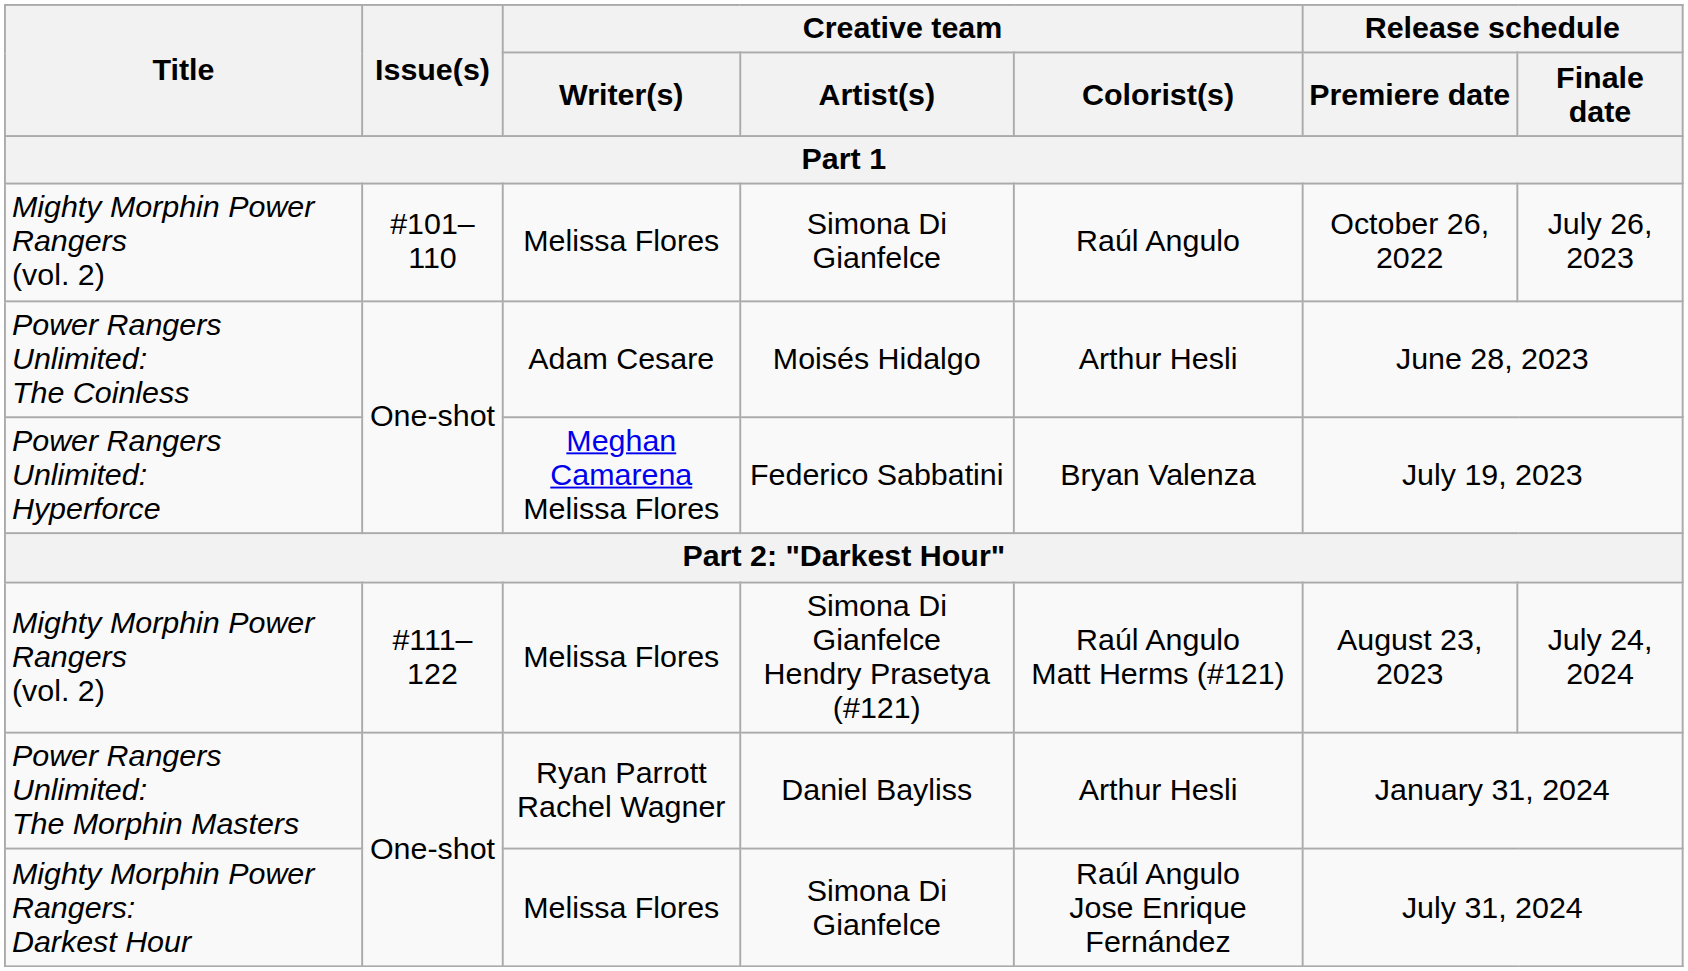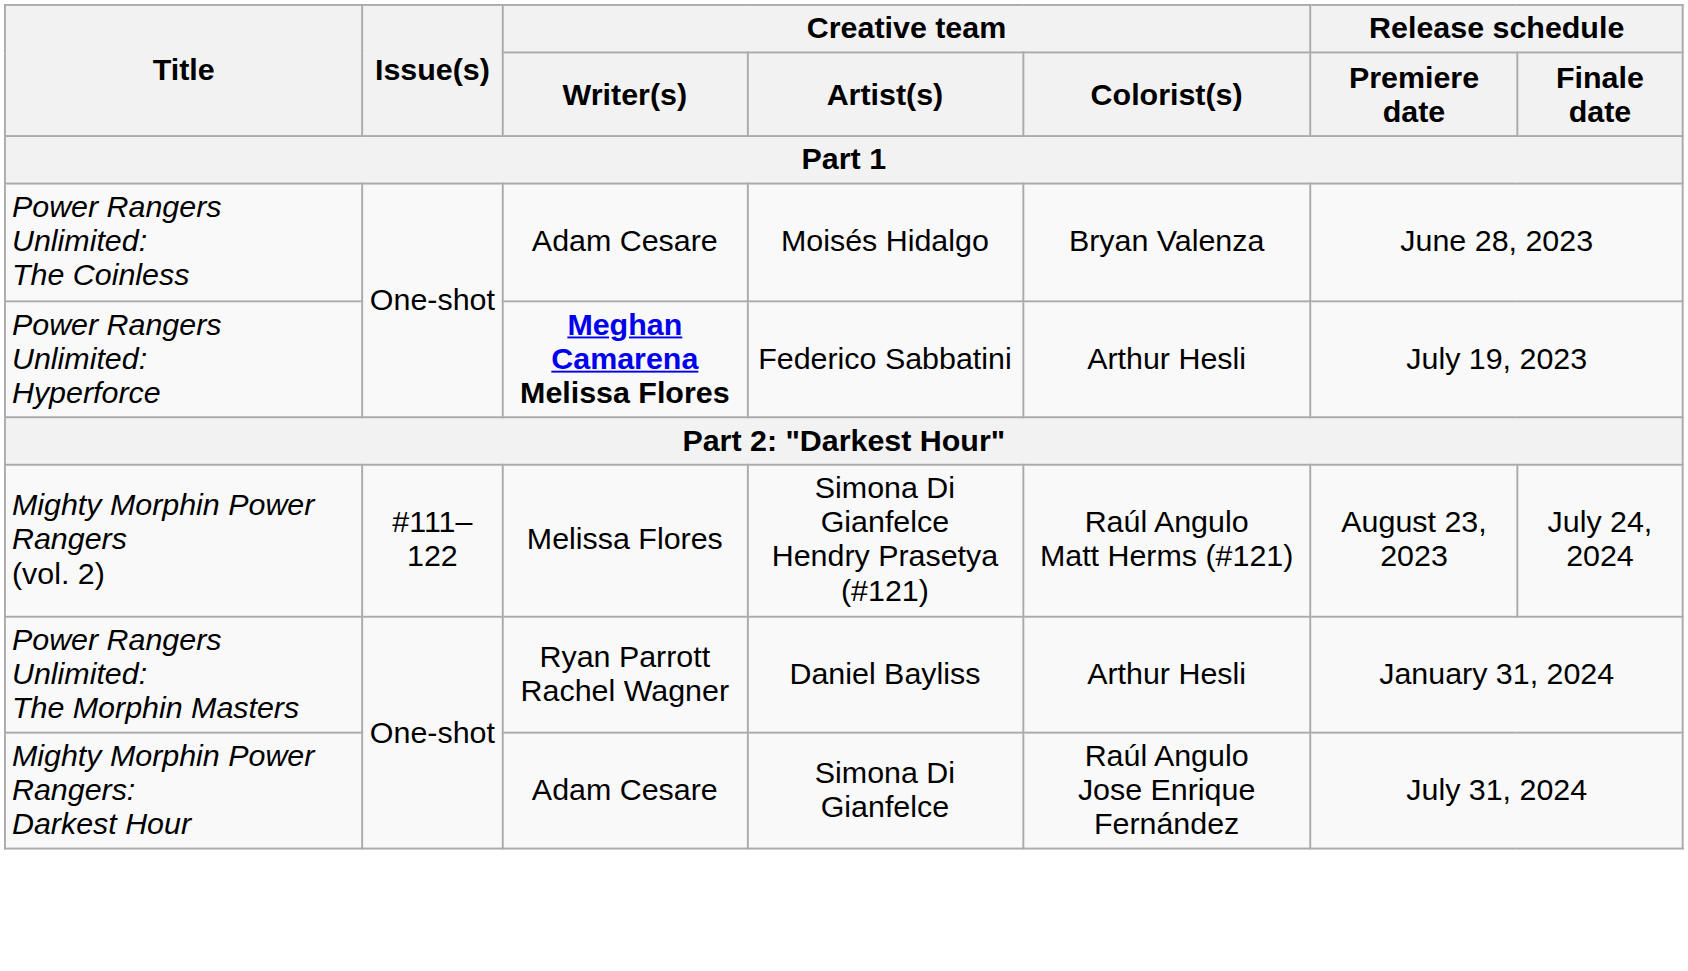- row: Mighty Morphin Power Rangers (vol. 2) | #101–110 | Melissa Flores | Simona Di Gianfelce | Raúl Angulo | October 26, 2022 | July 26, 2023
Power Rangers Unlimited: The Coinless | Creative team / Colorist(s): Arthur Hesli -> Bryan Valenza
Power Rangers Unlimited: Hyperforce | Creative team / Writer(s): normal -> bold
Power Rangers Unlimited: Hyperforce | Creative team / Colorist(s): Bryan Valenza -> Arthur Hesli
Mighty Morphin Power Rangers: Darkest Hour | Creative team / Writer(s): Melissa Flores -> Adam Cesare
